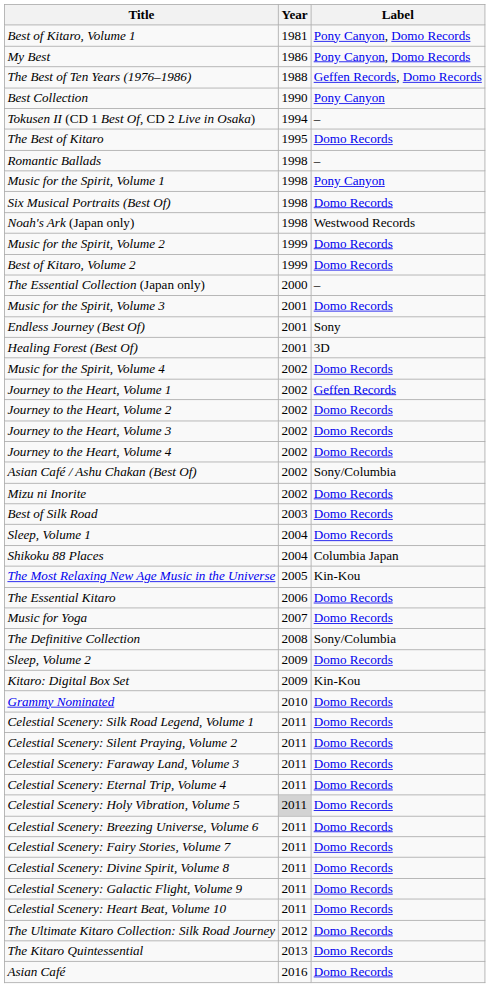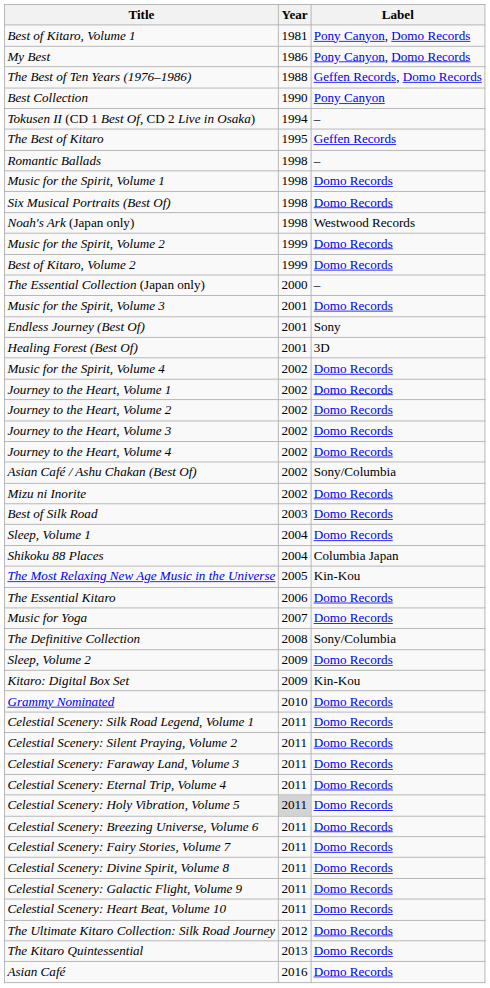The Best of Kitaro | Label: Domo Records -> Geffen Records
Music for the Spirit, Volume 1 | Label: Pony Canyon -> Domo Records
Journey to the Heart, Volume 1 | Label: Geffen Records -> Domo Records
